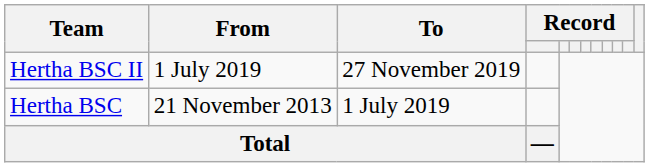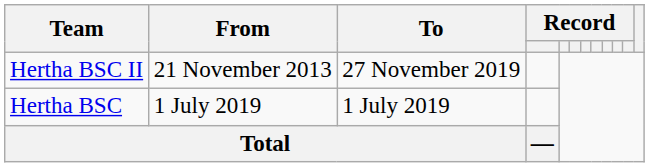Hertha BSC II | From: 1 July 2019 -> 21 November 2013
Hertha BSC | From: 21 November 2013 -> 1 July 2019
